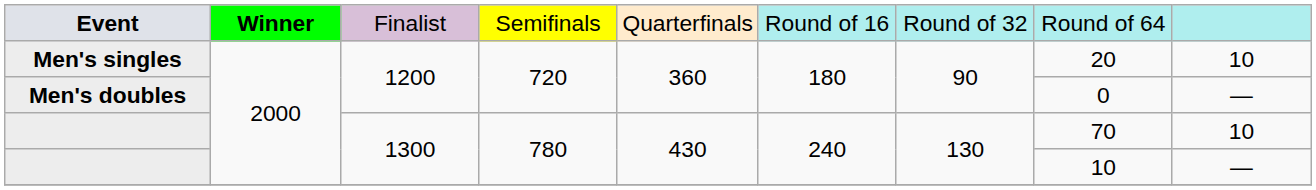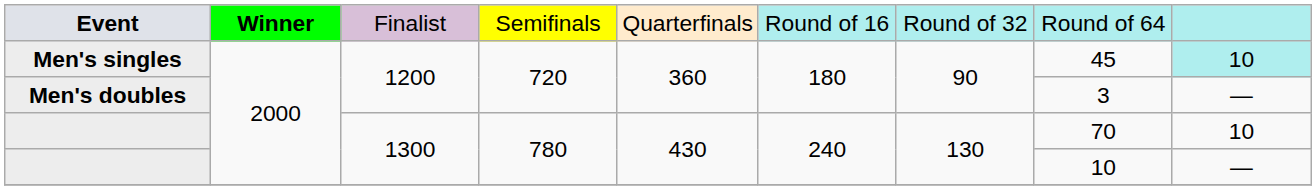Men's singles | column 8: 20 -> 45
Men's singles | column 9: no background -> paleturquoise background
Men's doubles | column 8: 0 -> 3
